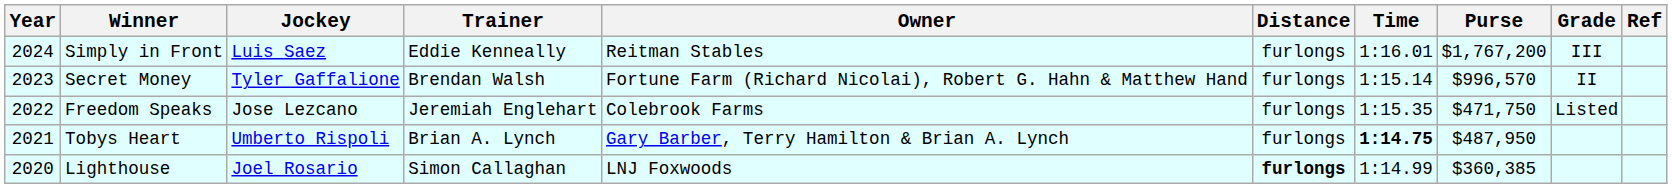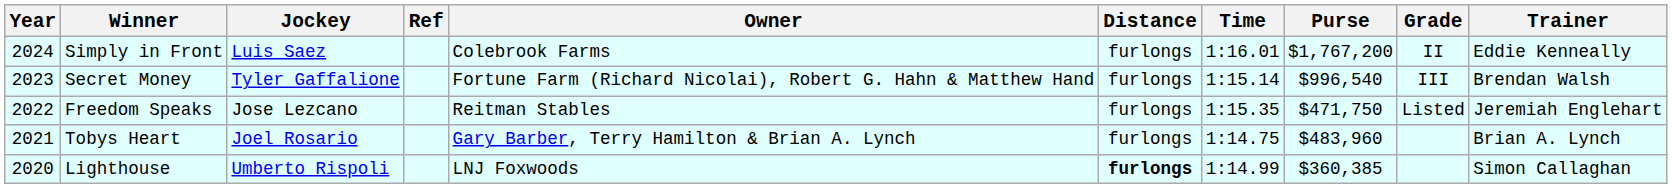columns swapped: Trainer <-> Ref
Simply in Front | Owner: Reitman Stables -> Colebrook Farms
Simply in Front | Grade: III -> II
Secret Money | Purse: $996,570 -> $996,540
Secret Money | Grade: II -> III
Freedom Speaks | Owner: Colebrook Farms -> Reitman Stables
Tobys Heart | Jockey: Umberto Rispoli -> Joel Rosario
Tobys Heart | Time: bold -> normal
Tobys Heart | Purse: $487,950 -> $483,960
Lighthouse | Jockey: Joel Rosario -> Umberto Rispoli
